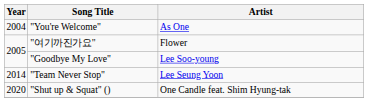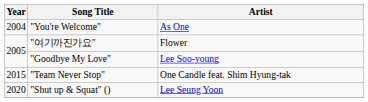"Team Never Stop" | Year: 2014 -> 2015
"Team Never Stop" | Artist: Lee Seung Yoon -> One Candle feat. Shim Hyung-tak
"Shut up & Squat" () | Artist: One Candle feat. Shim Hyung-tak -> Lee Seung Yoon
